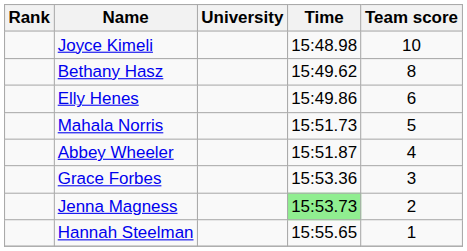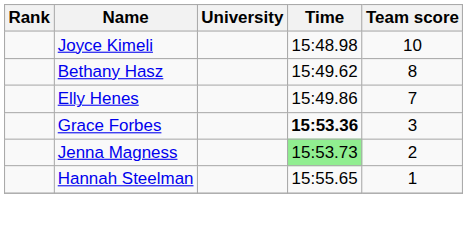Elly Henes | Team score: 6 -> 7
- row: Mahala Norris | 15:51.73 | 5
- row: Abbey Wheeler | 15:51.87 | 4
Grace Forbes | Time: normal -> bold
